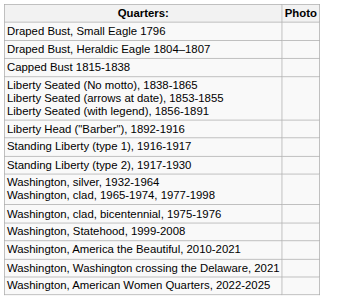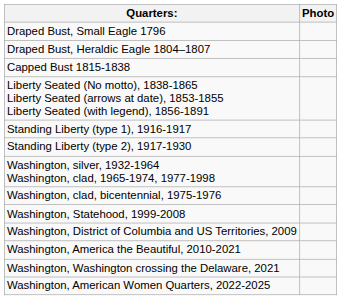- row: Liberty Head ("Barber"), 1892-1916
+ row: Washington, District of Columbia and US Territories, 2009
